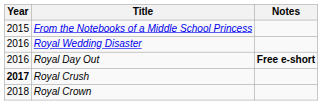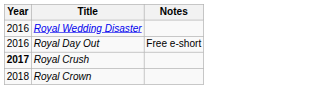- row: 2015 | From the Notebooks of a Middle School Princess
Royal Day Out | Notes: bold -> normal
